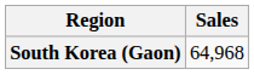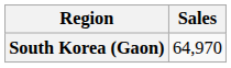South Korea (Gaon) | Sales: 64,968 -> 64,970
